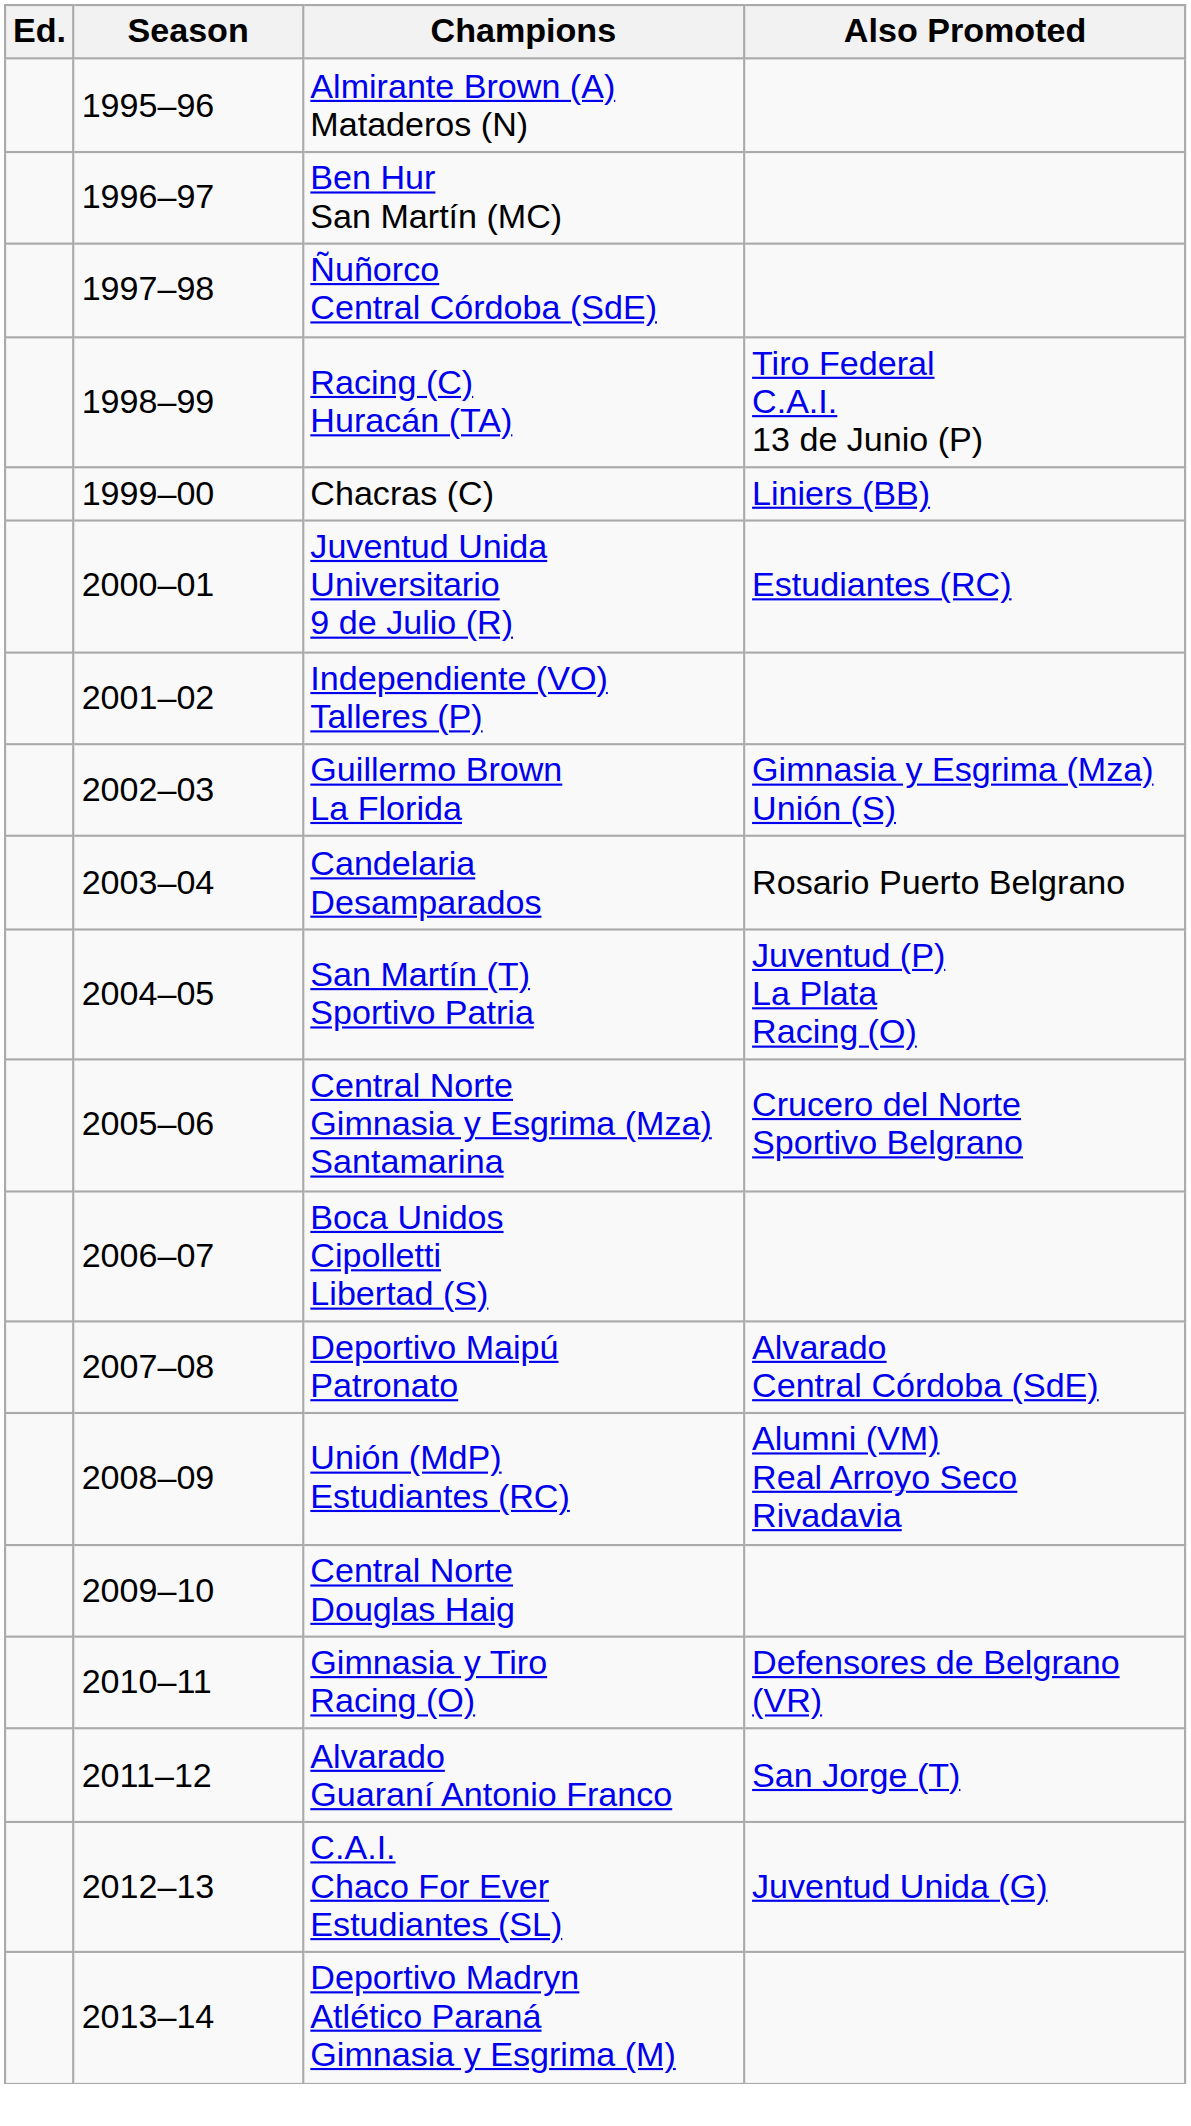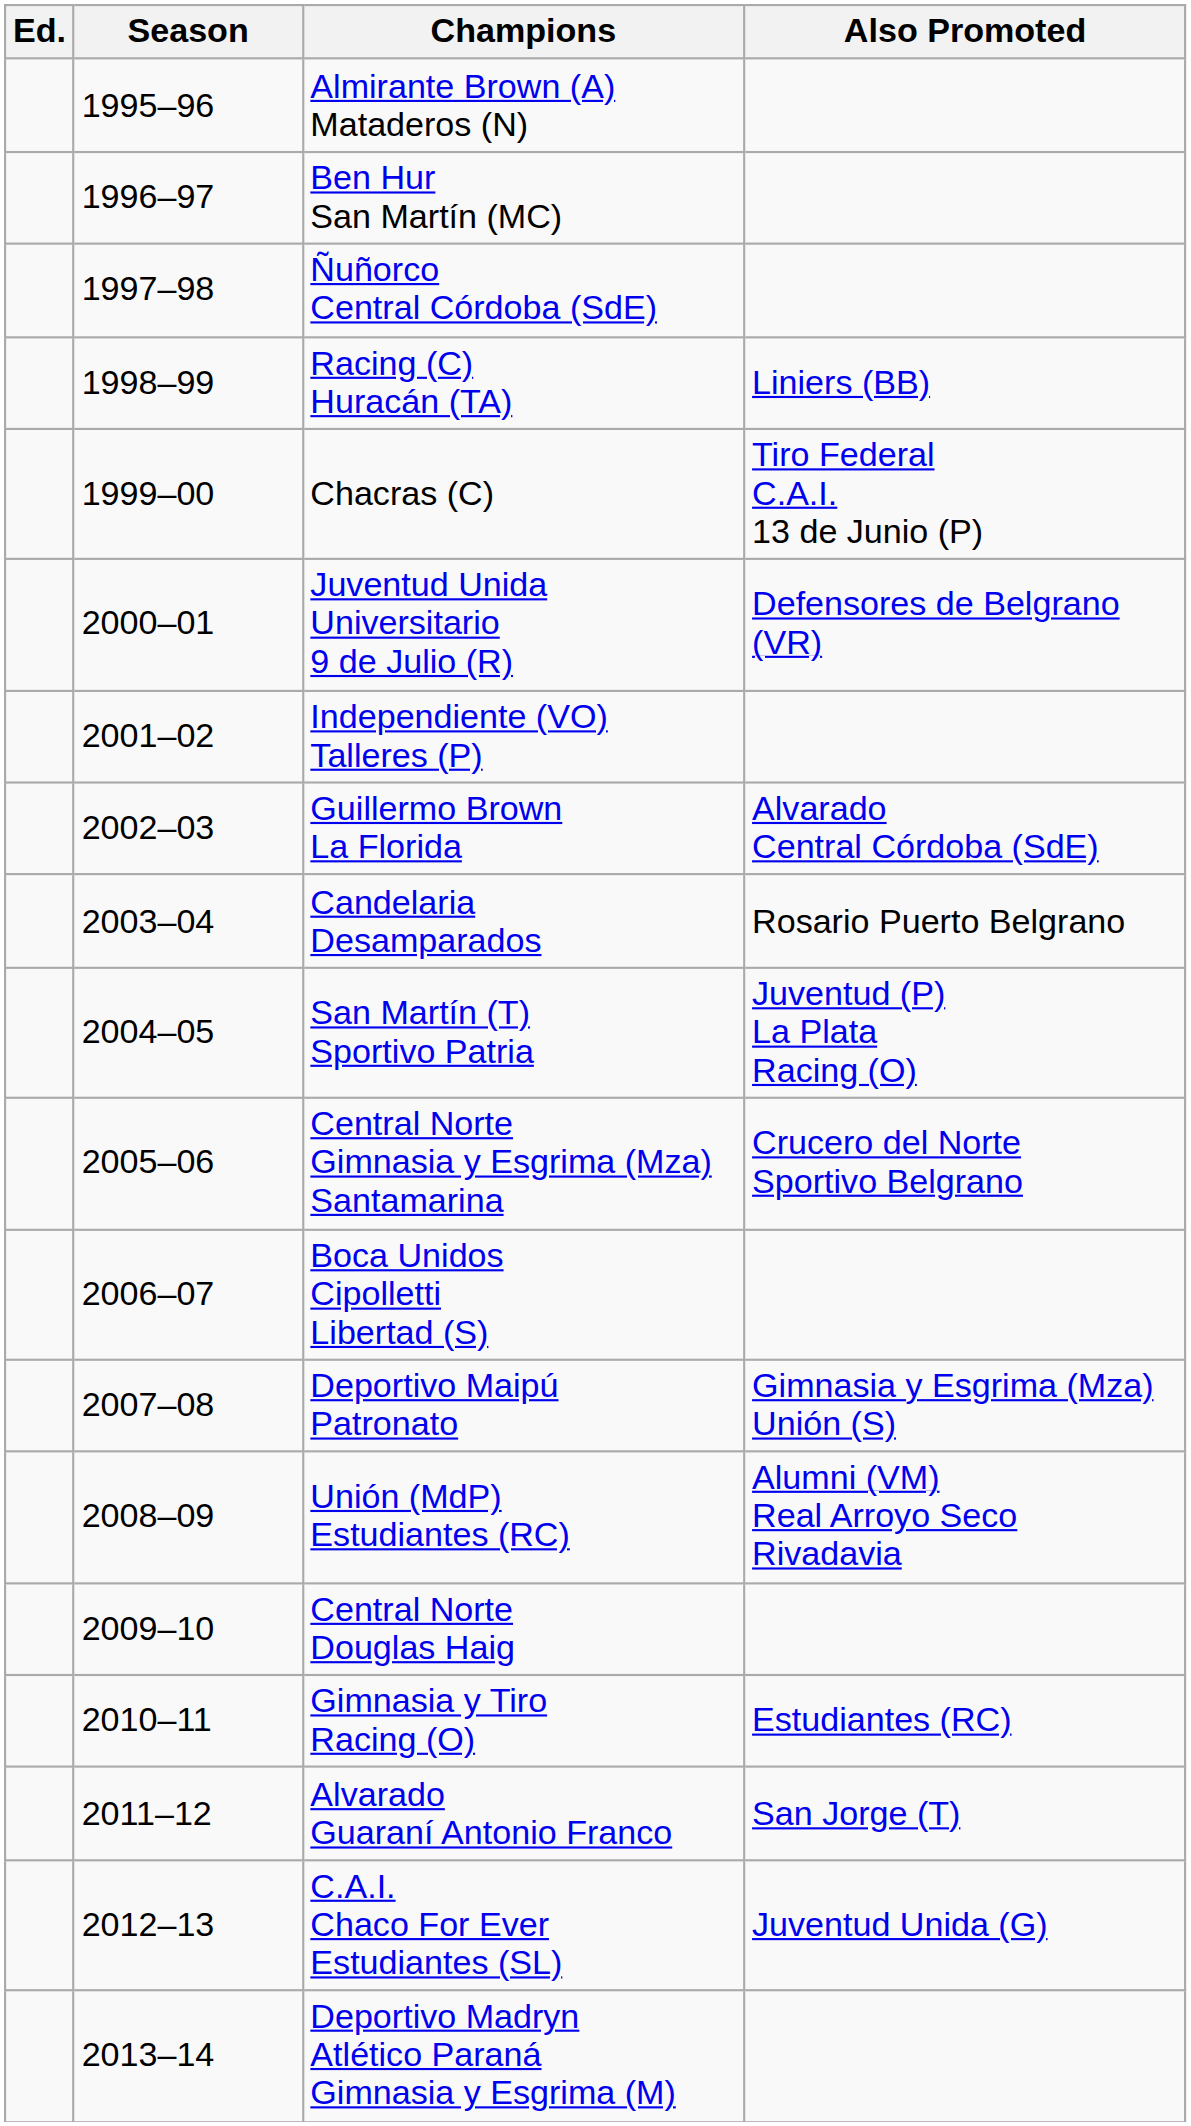Racing (C) Huracán (TA) | Also Promoted: Tiro Federal C.A.I. 13 de Junio (P) -> Liniers (BB)
Chacras (C) | Also Promoted: Liniers (BB) -> Tiro Federal C.A.I. 13 de Junio (P)
Juventud Unida Universitario 9 de Julio (R) | Also Promoted: Estudiantes (RC) -> Defensores de Belgrano (VR)
Guillermo Brown La Florida | Also Promoted: Gimnasia y Esgrima (Mza) Unión (S) -> Alvarado Central Córdoba (SdE)
Deportivo Maipú Patronato | Also Promoted: Alvarado Central Córdoba (SdE) -> Gimnasia y Esgrima (Mza) Unión (S)
Gimnasia y Tiro Racing (O) | Also Promoted: Defensores de Belgrano (VR) -> Estudiantes (RC)
